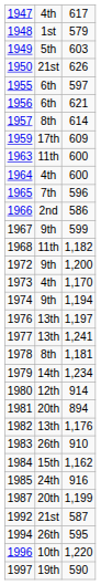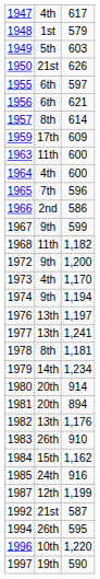1980 | column 2: 12th -> 20th
1987 | column 2: 20th -> 12th
